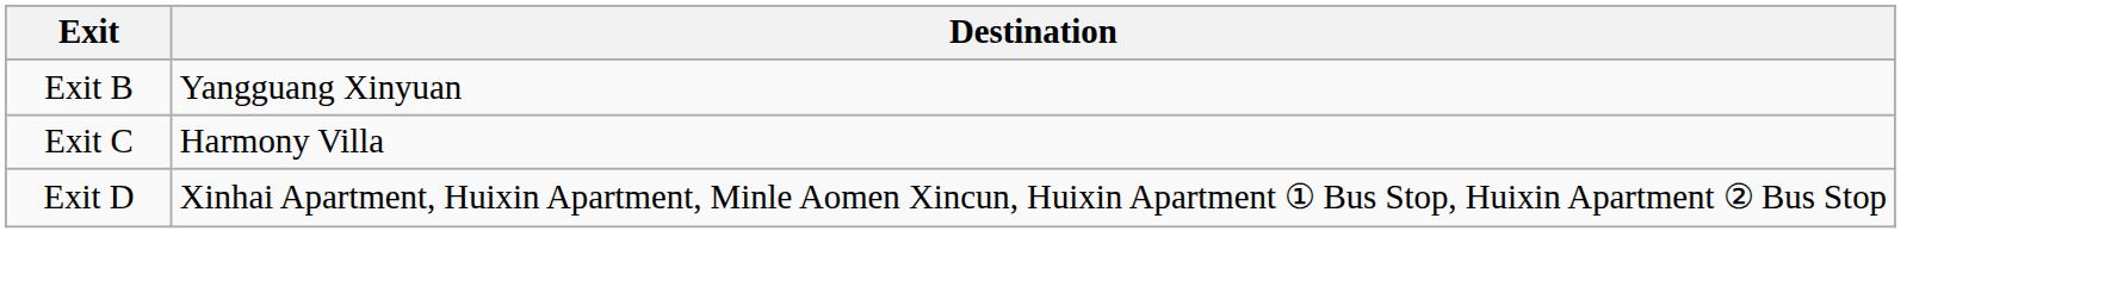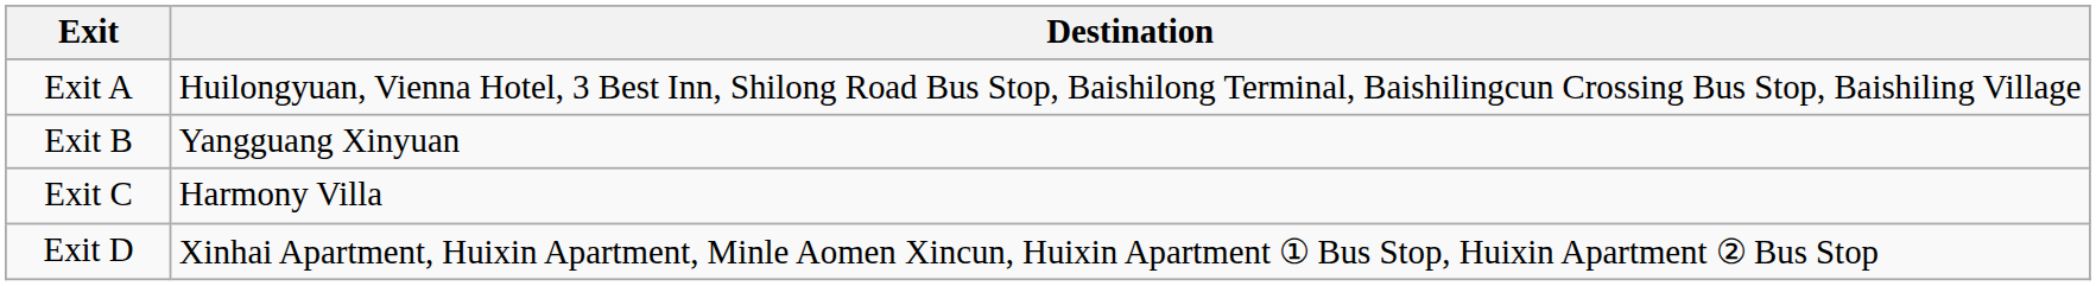+ row: Exit A | Huilongyuan, Vienna Hotel, 3 Best Inn, Shilong Road Bus Stop, Baishilong Terminal, Baishilingcun Crossing Bus Stop, Baishiling Village
